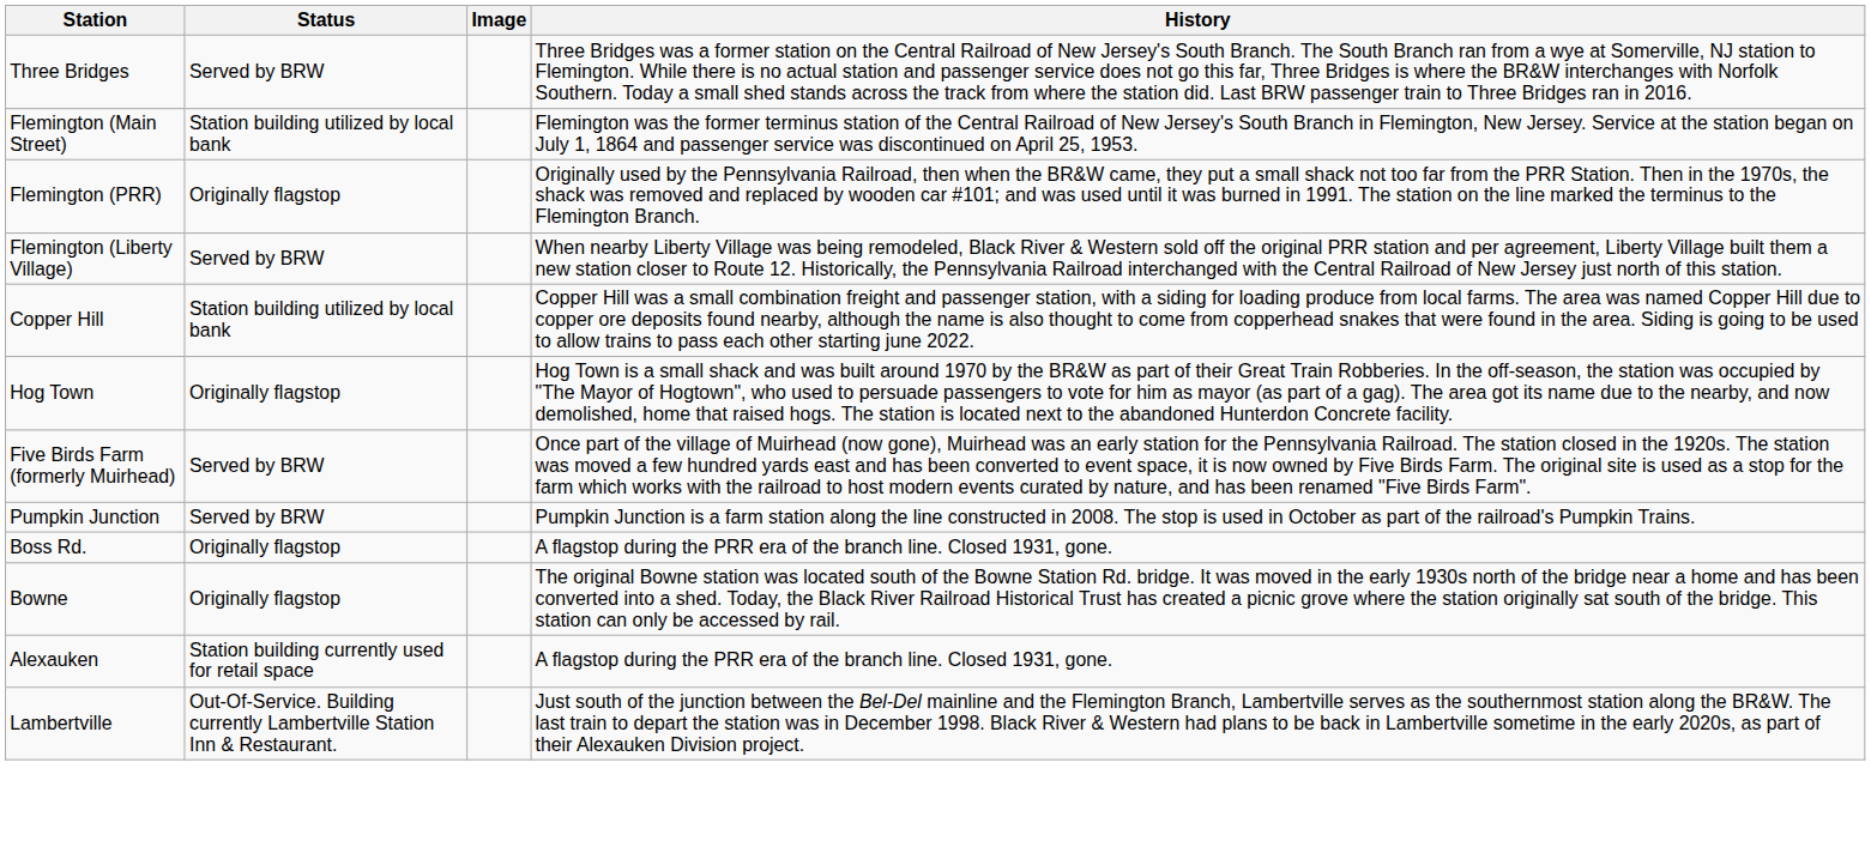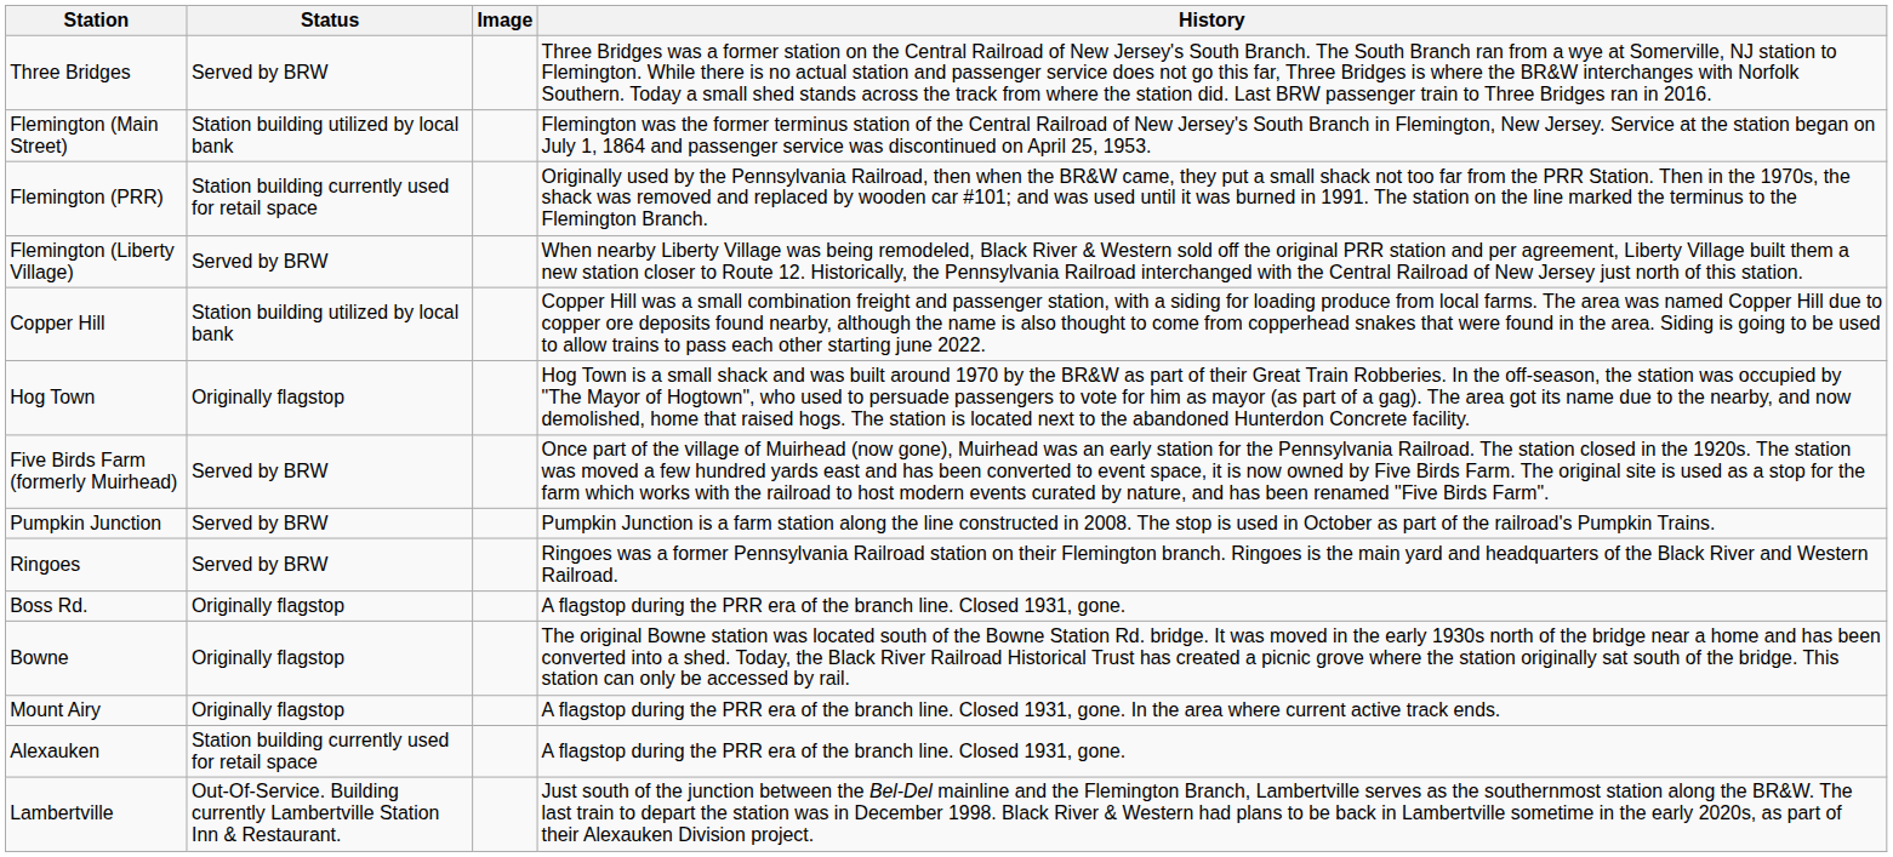Flemington (PRR) | Status: Originally flagstop -> Station building currently used for retail space
+ row: Ringoes | Served by BRW | Ringoes was a former Pennsylvania Railroad station on their Flemington branch. Ringoes is the main yard and headquarters of the Black River and Western Railroad.
+ row: Mount Airy | Originally flagstop | A flagstop during the PRR era of the branch line. Closed 1931, gone. In the area where current active track ends.
